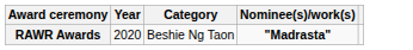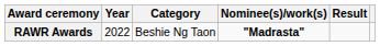+ column: Result
RAWR Awards | Year: 2020 -> 2022
